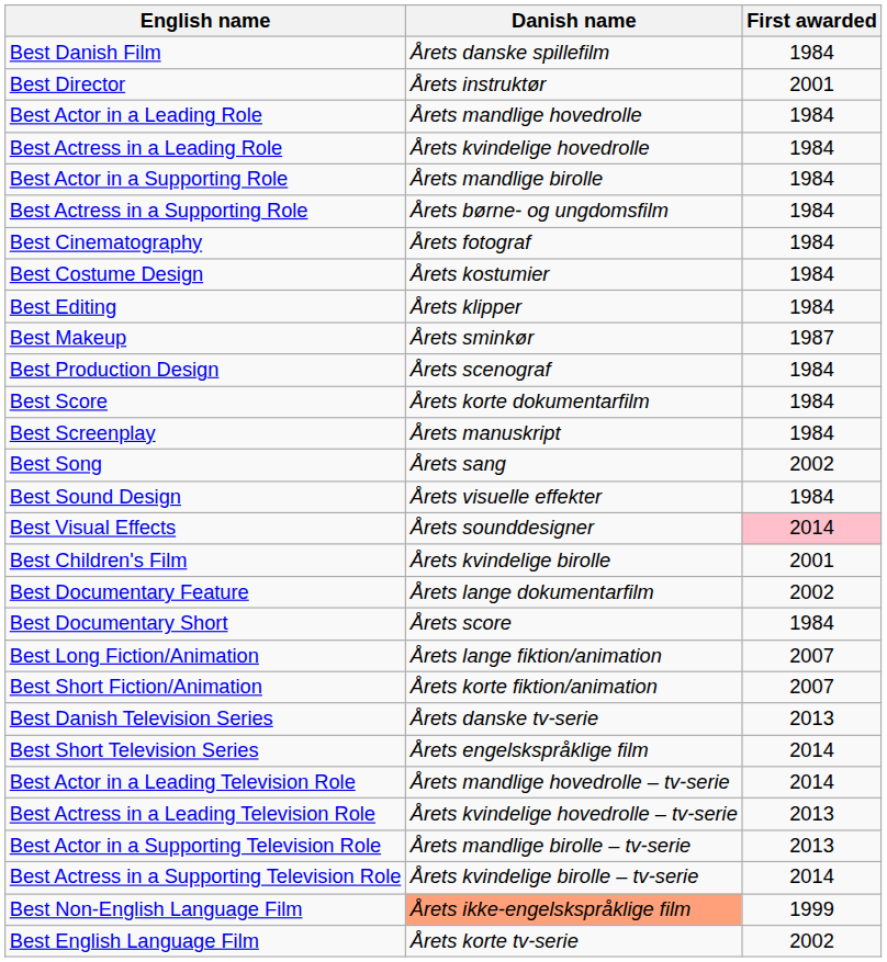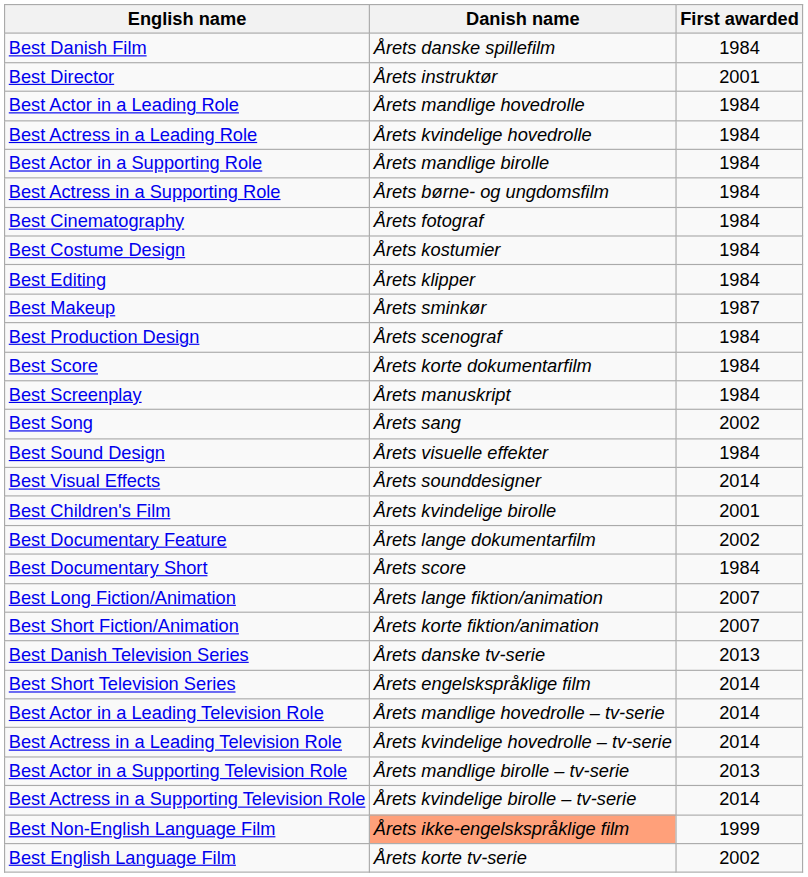Best Visual Effects | First awarded: pink background -> no background
Best Actress in a Leading Television Role | First awarded: 2013 -> 2014
